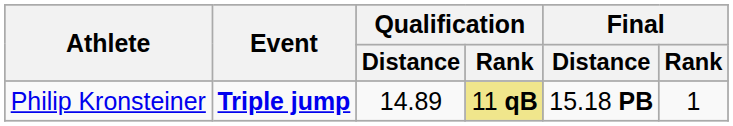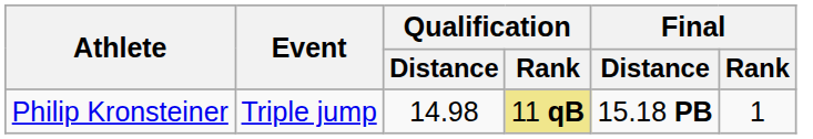Philip Kronsteiner | Event: bold -> normal
Philip Kronsteiner | Qualification / Distance: 14.89 -> 14.98
